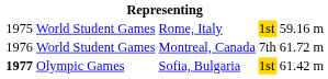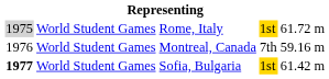Rome, Italy | column 1: no background -> lightgrey background
Rome, Italy | column 5: 59.16 m -> 61.72 m
Montreal, Canada | column 5: 61.72 m -> 59.16 m
Sofia, Bulgaria | column 2: Olympic Games -> World Student Games
